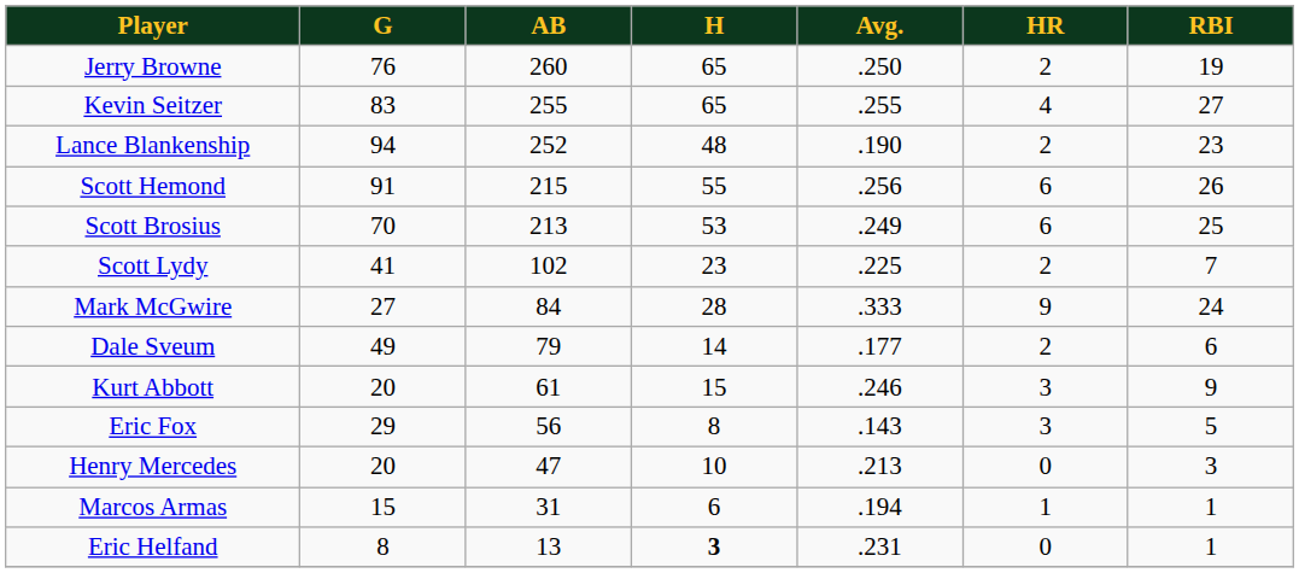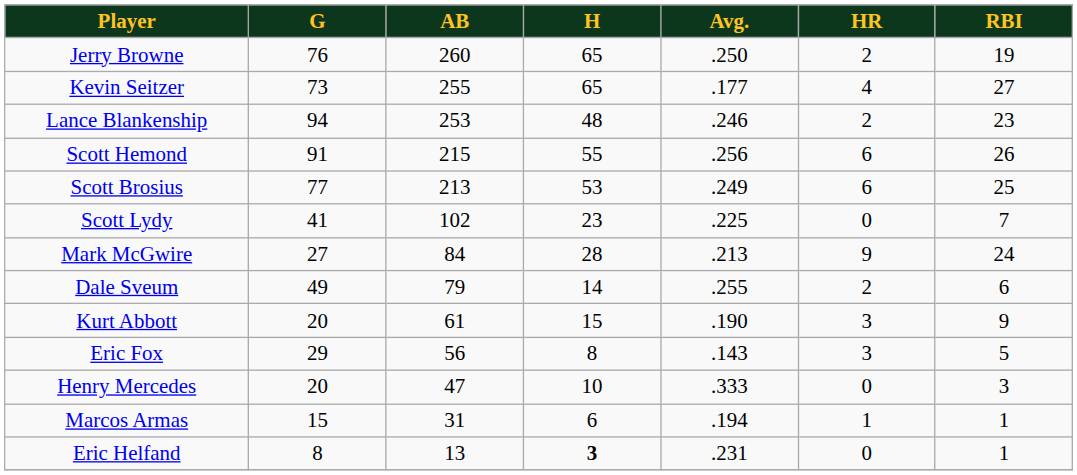Kevin Seitzer | G: 83 -> 73
Kevin Seitzer | Avg.: .255 -> .177
Lance Blankenship | AB: 252 -> 253
Lance Blankenship | Avg.: .190 -> .246
Scott Brosius | G: 70 -> 77
Scott Lydy | HR: 2 -> 0
Mark McGwire | Avg.: .333 -> .213
Dale Sveum | Avg.: .177 -> .255
Kurt Abbott | Avg.: .246 -> .190
Henry Mercedes | Avg.: .213 -> .333
